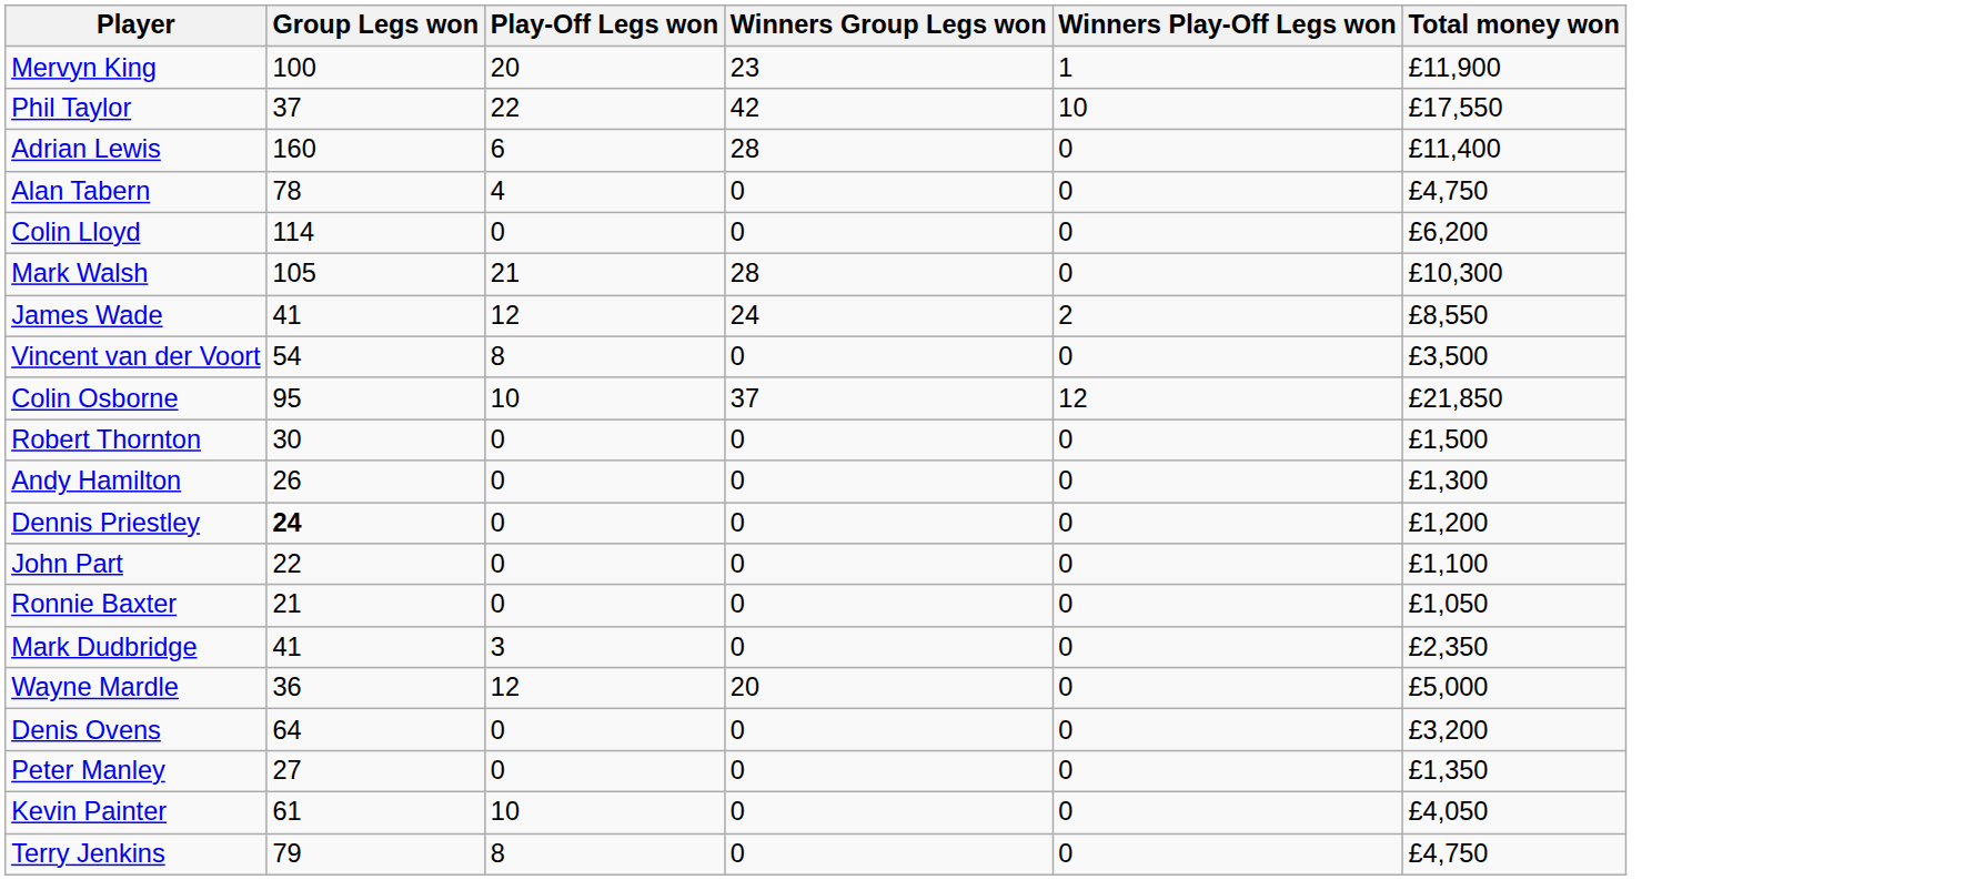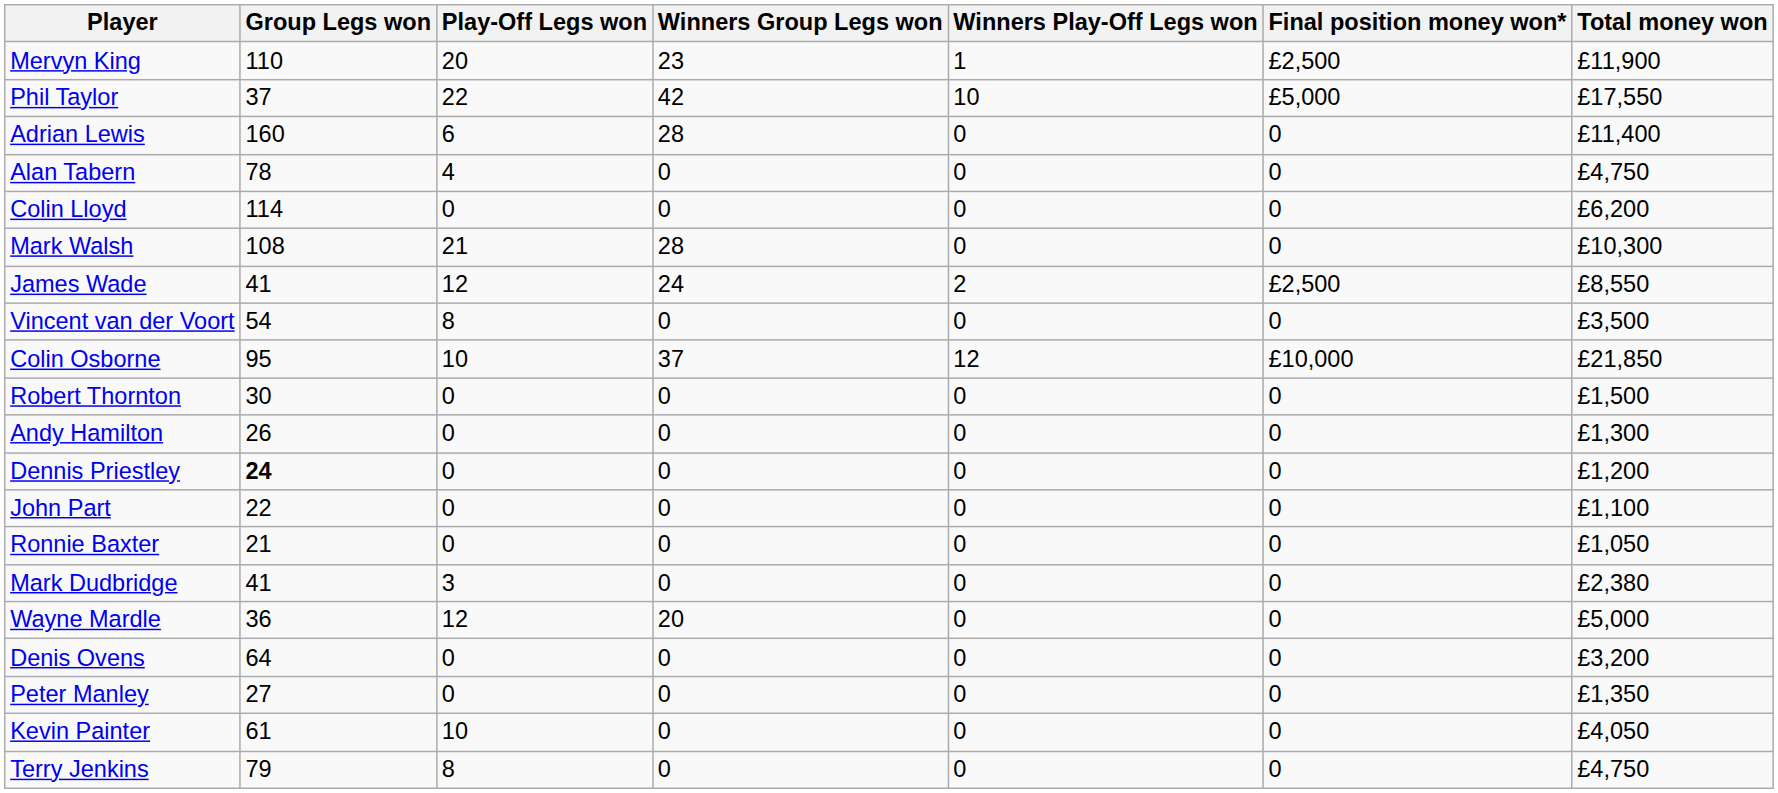+ column: Final position money won* | £2,500 | £5,000 | 0 | 0 | 0 | 0 | £2,500 | 0 | £10,000 | 0 | 0 | 0 | 0 | 0 | 0 | 0 | 0 | 0 | 0 | 0
Mervyn King | Group Legs won: 100 -> 110
Mark Walsh | Group Legs won: 105 -> 108
Mark Dudbridge | Total money won: £2,350 -> £2,380
